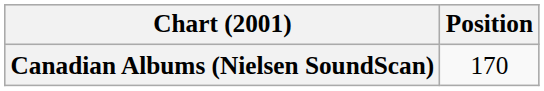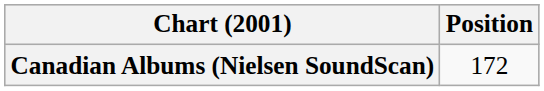Canadian Albums (Nielsen SoundScan) | Position: 170 -> 172
